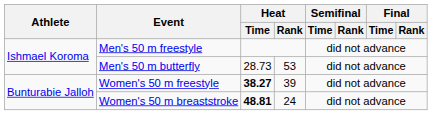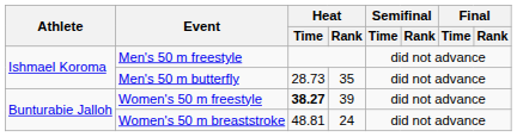Men's 50 m butterfly | Heat / Rank: 53 -> 35
Women's 50 m breaststroke | Heat / Time: bold -> normal
